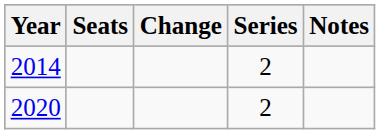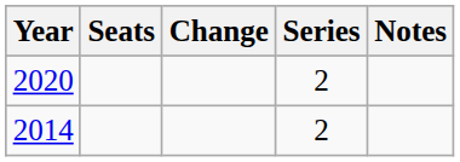rows swapped: 2014 <-> 2020
